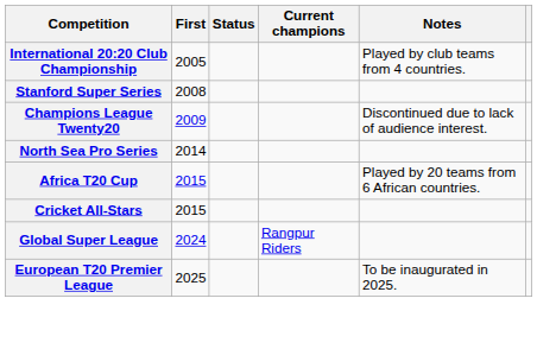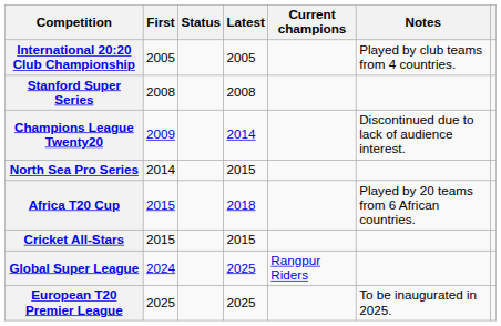+ column: Latest | 2005 | 2008 | 2014 | 2015 | 2018 | 2015 | 2025 | 2025
